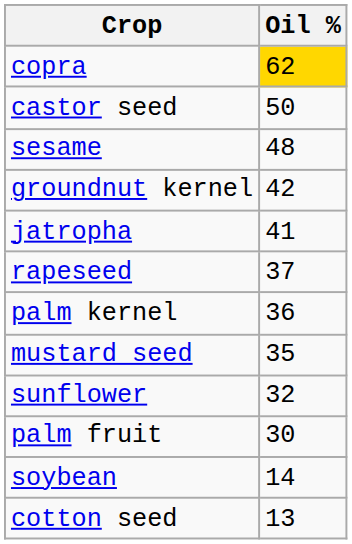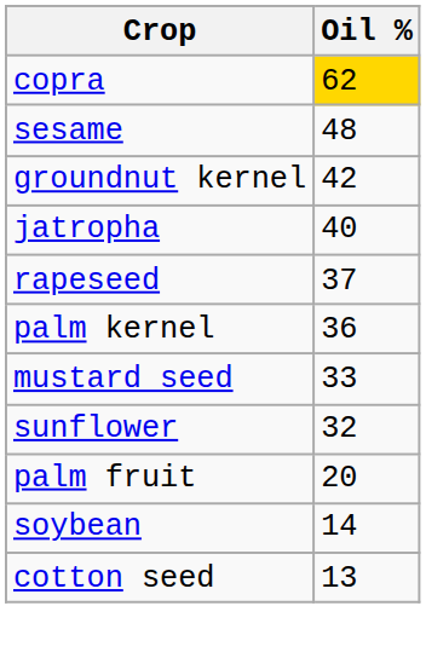- row: castor seed | 50
jatropha | Oil %: 41 -> 40
mustard seed | Oil %: 35 -> 33
palm fruit | Oil %: 30 -> 20
